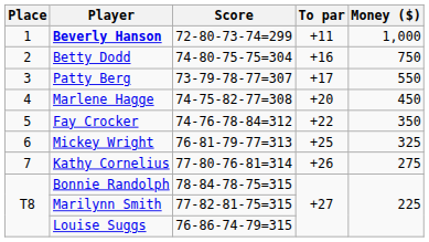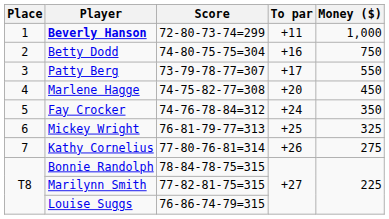Fay Crocker | To par: +22 -> +24
